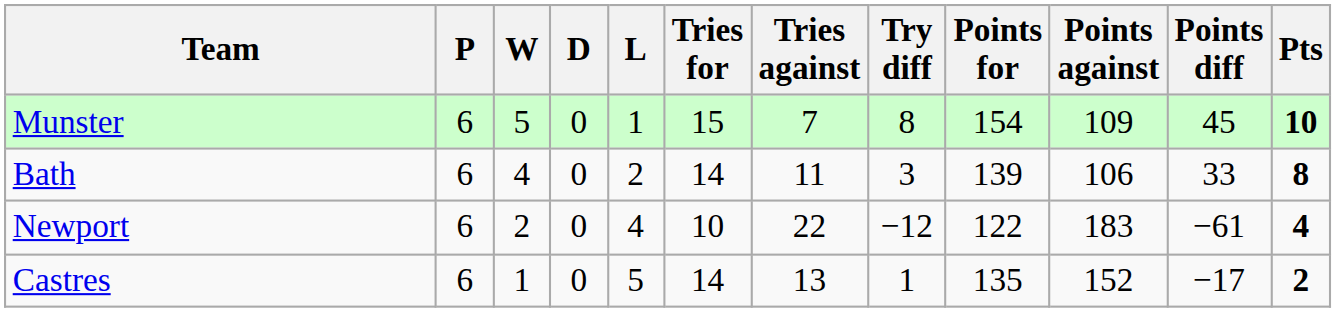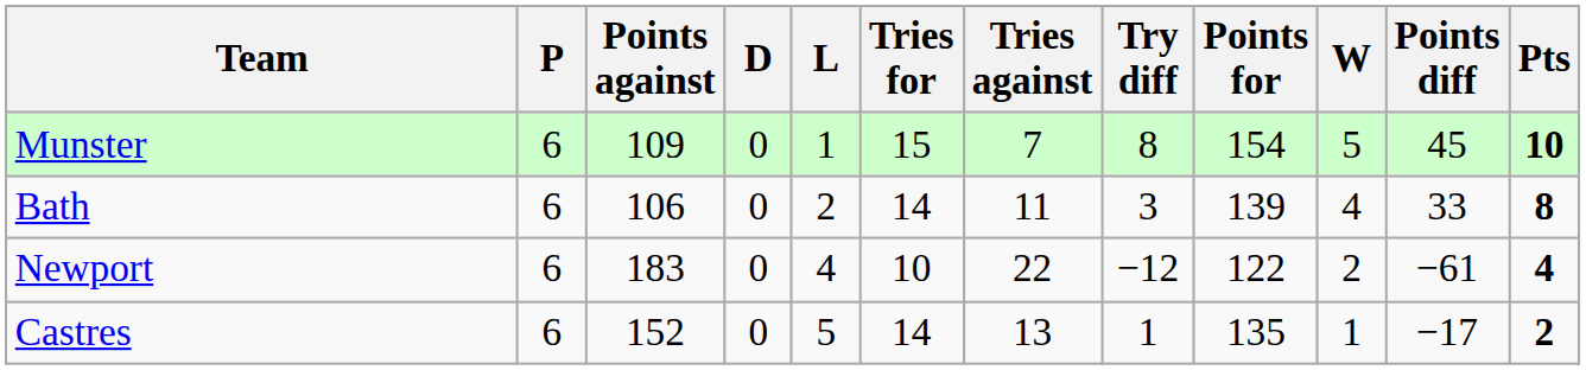columns swapped: W <-> Points against
